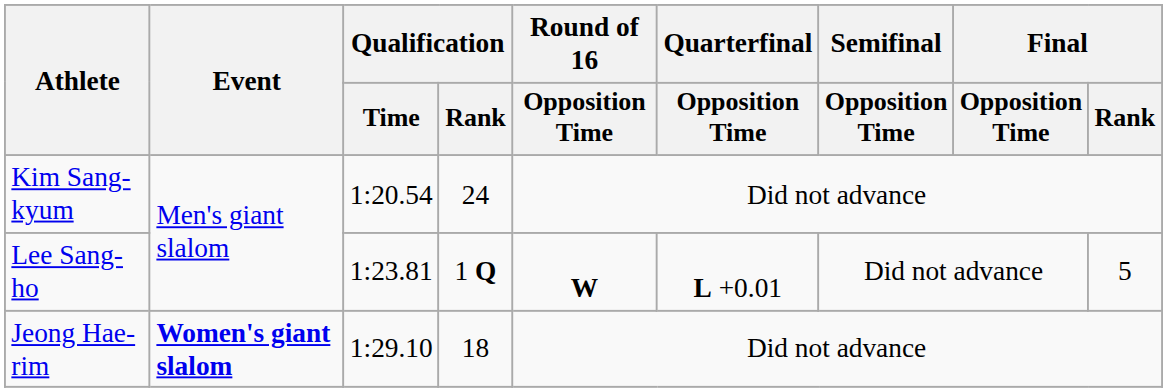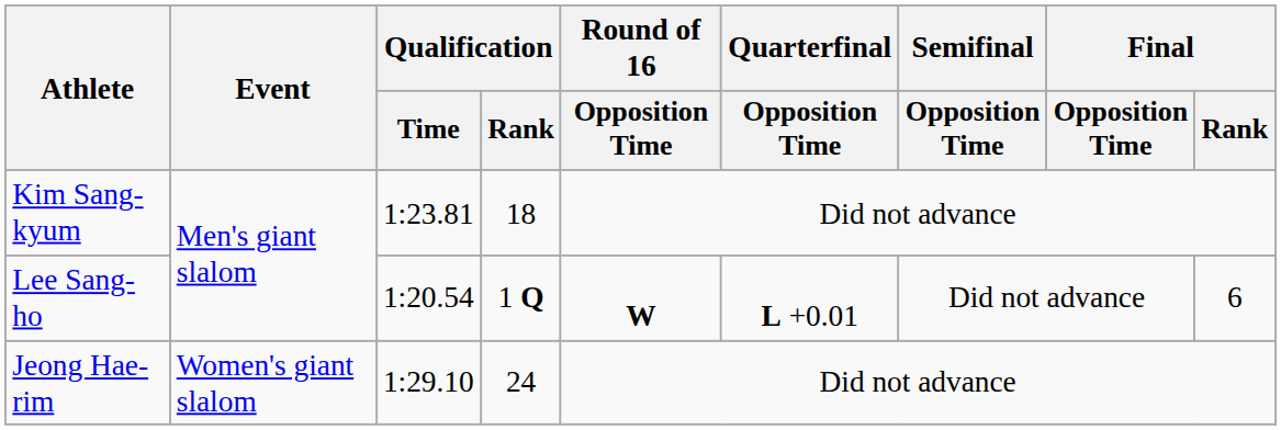Kim Sang-kyum | Qualification / Time: 1:20.54 -> 1:23.81
Kim Sang-kyum | Qualification / Rank: 24 -> 18
Lee Sang-ho | Qualification / Time: 1:23.81 -> 1:20.54
Lee Sang-ho | Final / Rank: 5 -> 6
Jeong Hae-rim | Event: bold -> normal
Jeong Hae-rim | Qualification / Rank: 18 -> 24
